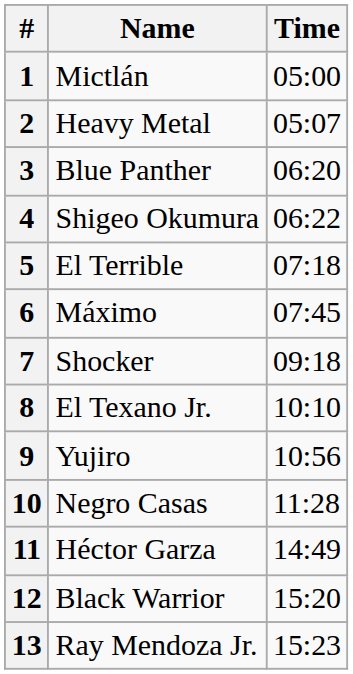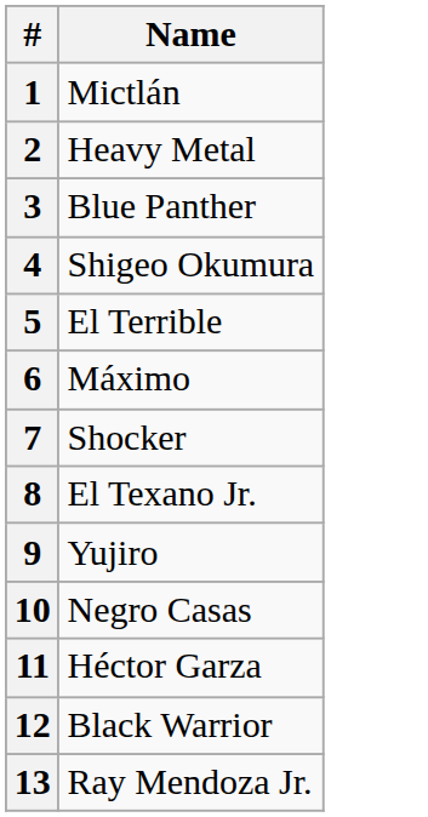- column: Time | 05:00 | 05:07 | 06:20 | 06:22 | 07:18 | 07:45 | 09:18 | 10:10 | 10:56 | 11:28 | 14:49 | 15:20 | 15:23
